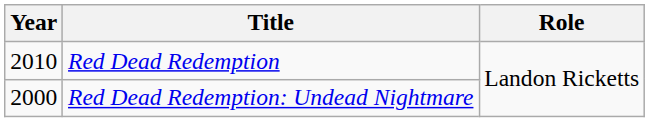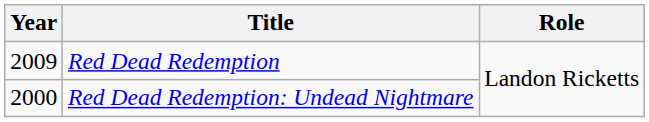Red Dead Redemption | Year: 2010 -> 2009
